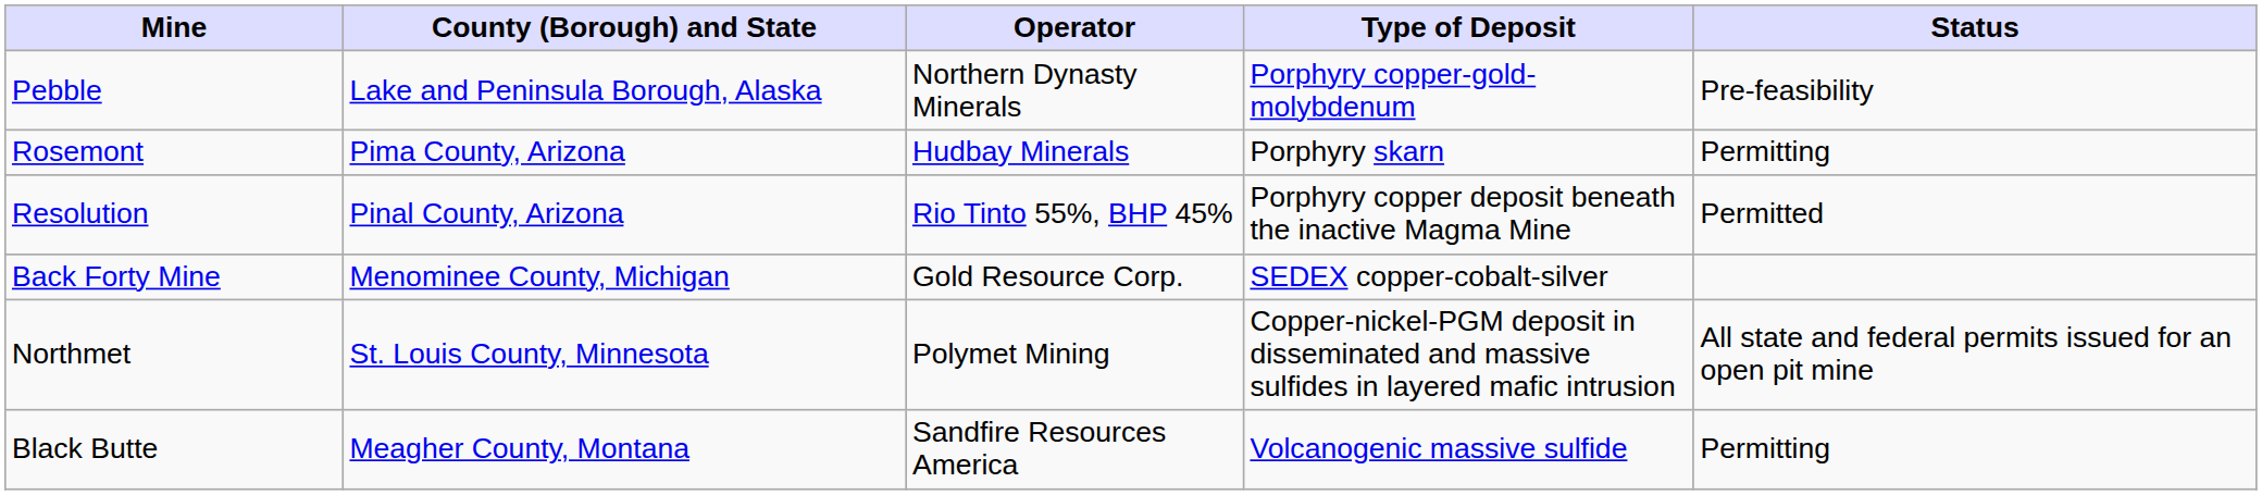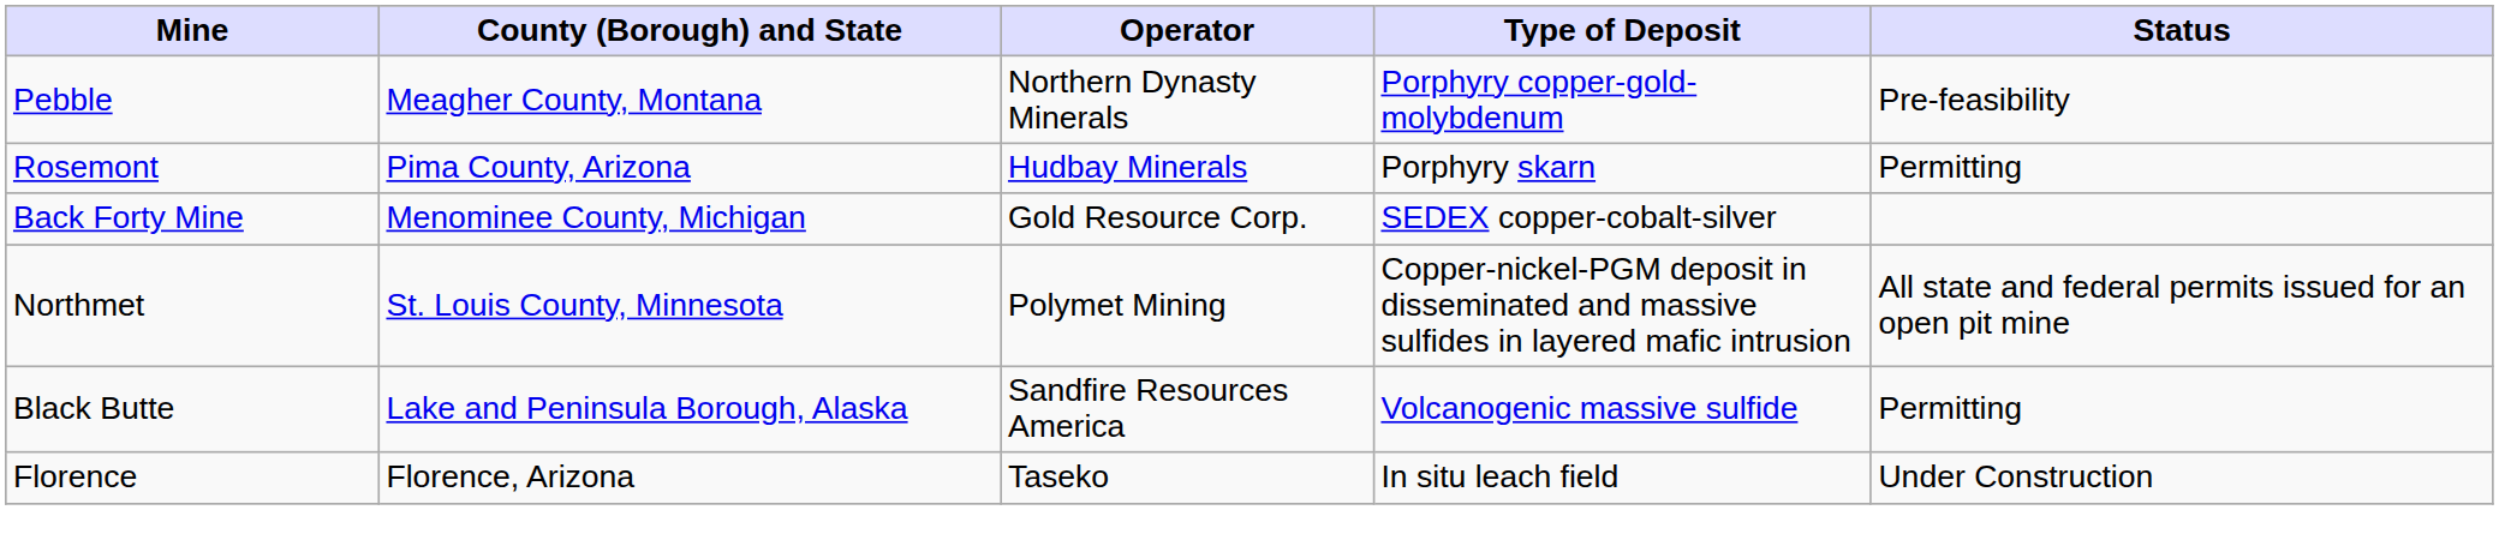Pebble | County (Borough) and State: Lake and Peninsula Borough, Alaska -> Meagher County, Montana
- row: Resolution | Pinal County, Arizona | Rio Tinto 55%, BHP 45% | Porphyry copper deposit beneath the inactive Magma Mine | Permitted
Black Butte | County (Borough) and State: Meagher County, Montana -> Lake and Peninsula Borough, Alaska
+ row: Florence | Florence, Arizona | Taseko | In situ leach field | Under Construction
